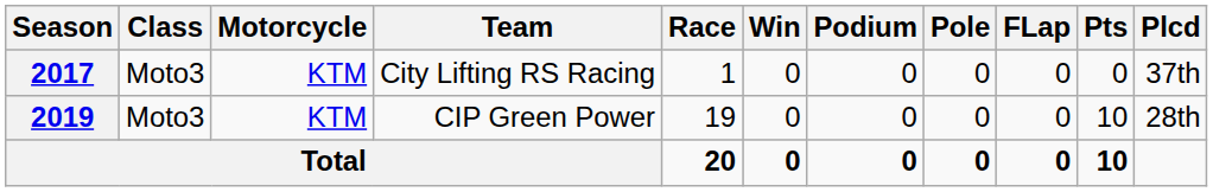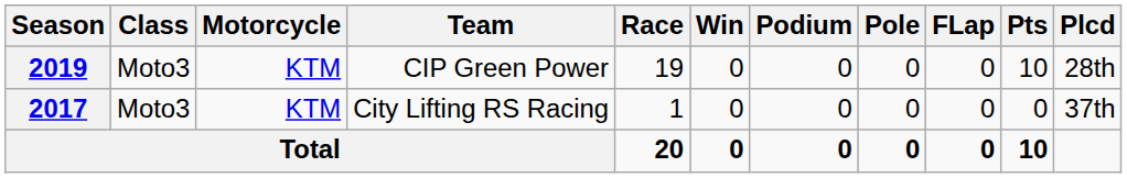rows swapped: 2017 <-> 2019
